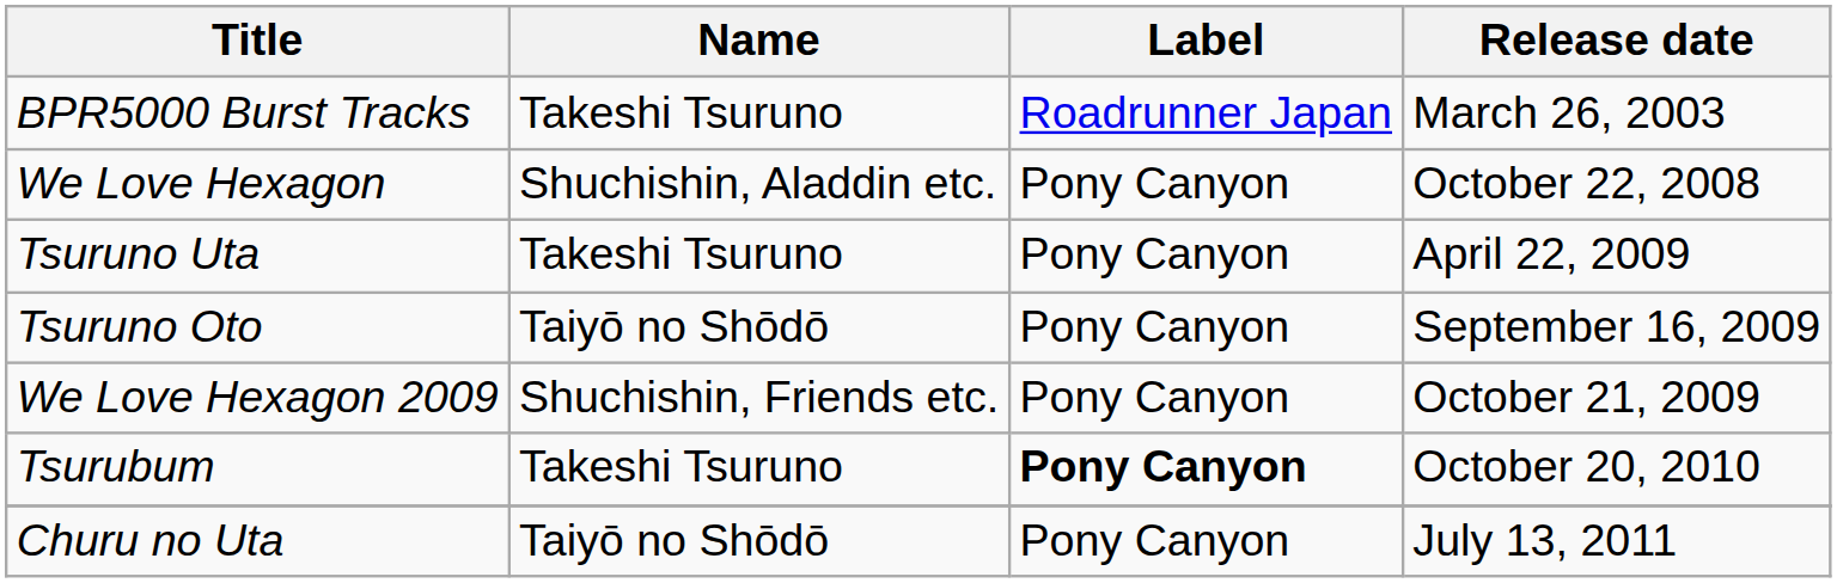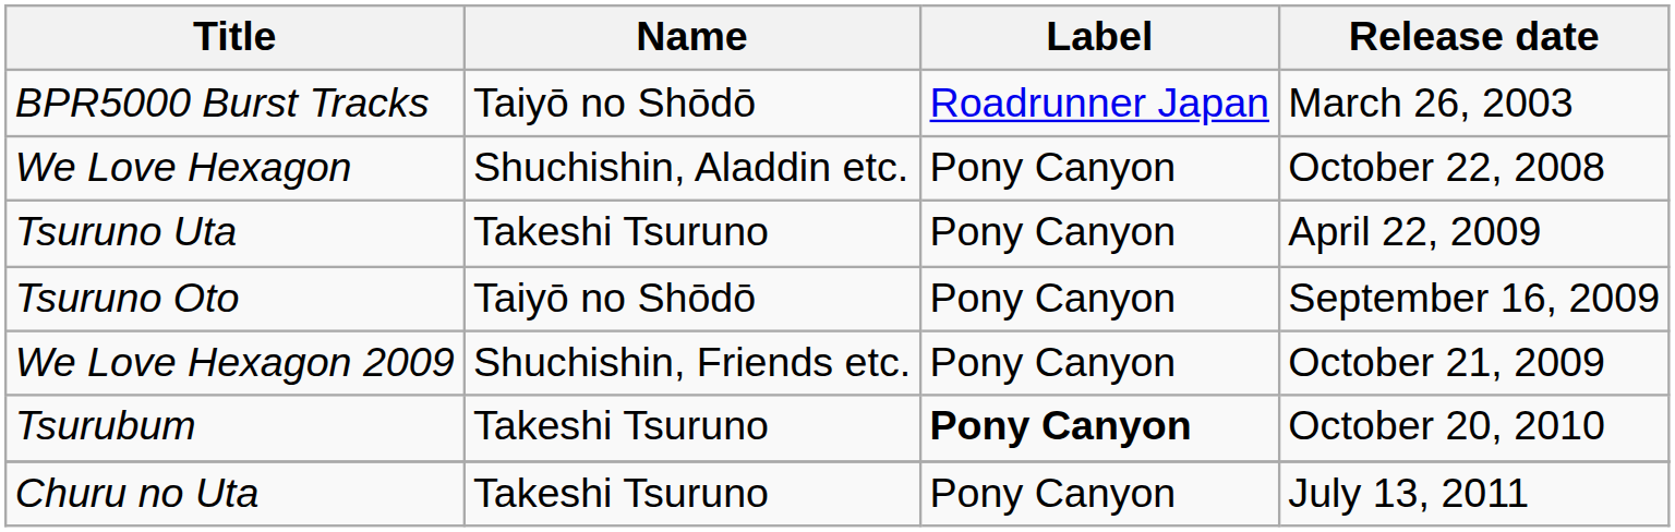BPR5000 Burst Tracks | Name: Takeshi Tsuruno -> Taiyō no Shōdō
Churu no Uta | Name: Taiyō no Shōdō -> Takeshi Tsuruno
